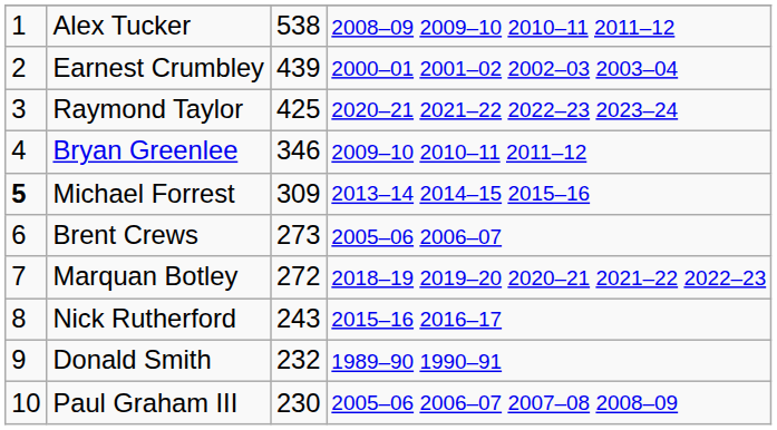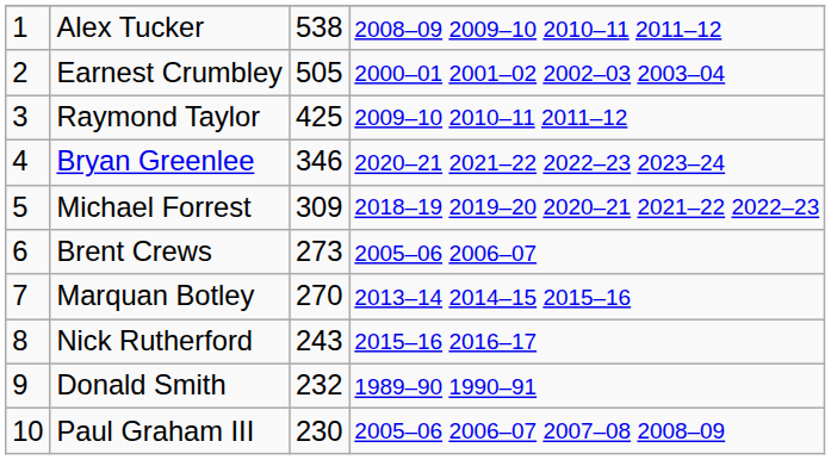Earnest Crumbley | column 3: 439 -> 505
Raymond Taylor | column 4: 2020–21 2021–22 2022–23 2023–24 -> 2009–10 2010–11 2011–12
Bryan Greenlee | column 4: 2009–10 2010–11 2011–12 -> 2020–21 2021–22 2022–23 2023–24
Michael Forrest | column 1: bold -> normal
Michael Forrest | column 4: 2013–14 2014–15 2015–16 -> 2018–19 2019–20 2020–21 2021–22 2022–23
Marquan Botley | column 3: 272 -> 270
Marquan Botley | column 4: 2018–19 2019–20 2020–21 2021–22 2022–23 -> 2013–14 2014–15 2015–16
